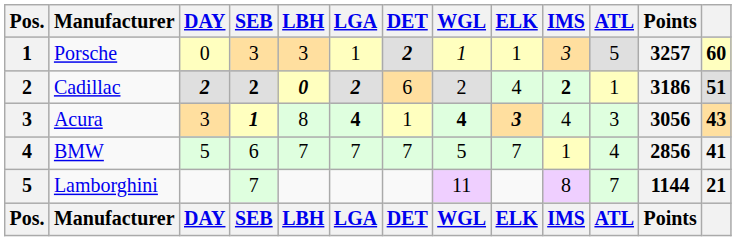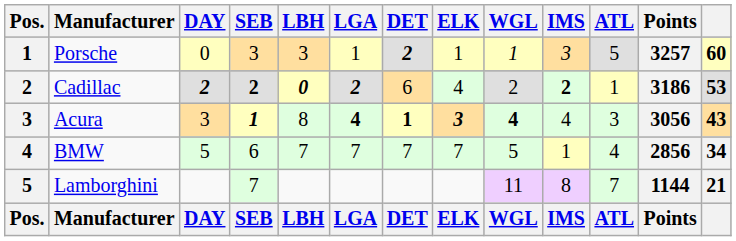columns swapped: WGL <-> ELK
Cadillac | column 13: 51 -> 53
Acura | DET: normal -> bold
BMW | column 13: 41 -> 34
